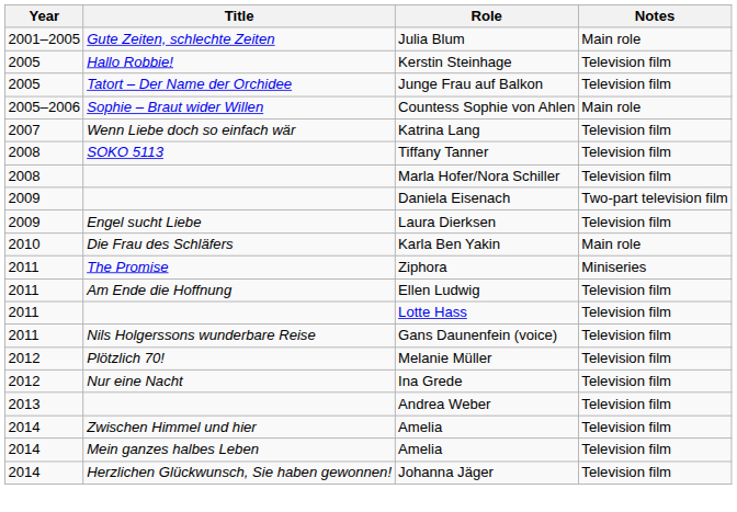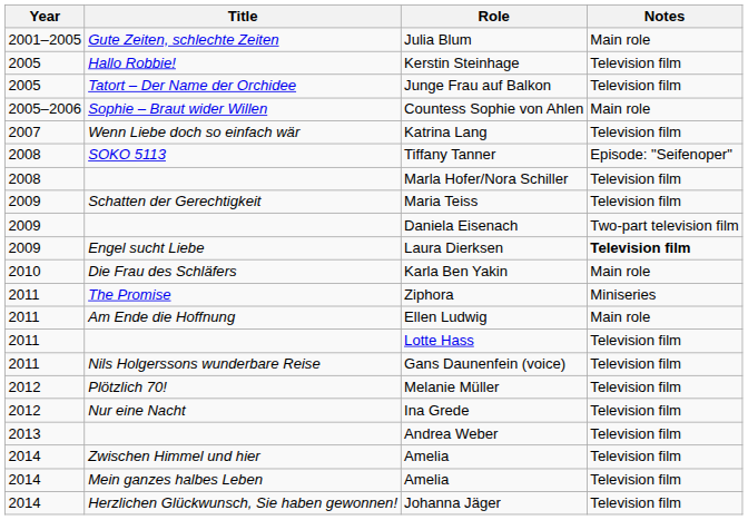Tiffany Tanner | Notes: Television film -> Episode: "Seifenoper"
+ row: 2009 | Schatten der Gerechtigkeit | Maria Teiss | Television film
Laura Dierksen | Notes: normal -> bold
Ellen Ludwig | Notes: Television film -> Main role
